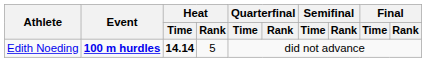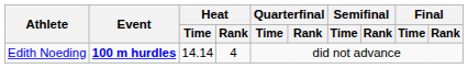Edith Noeding | Heat / Time: bold -> normal
Edith Noeding | Heat / Rank: 5 -> 4
